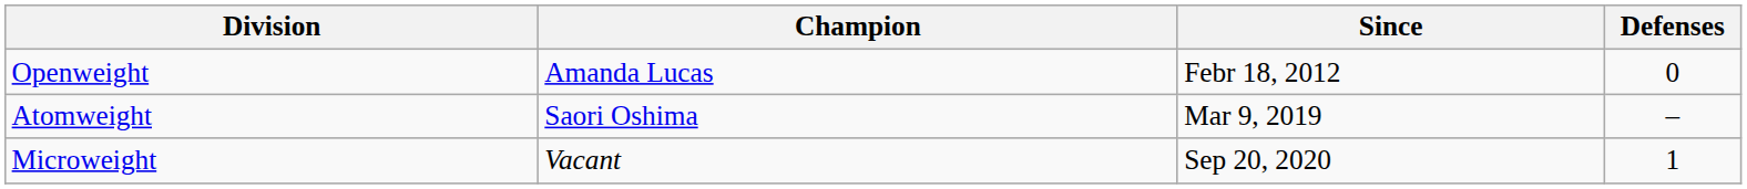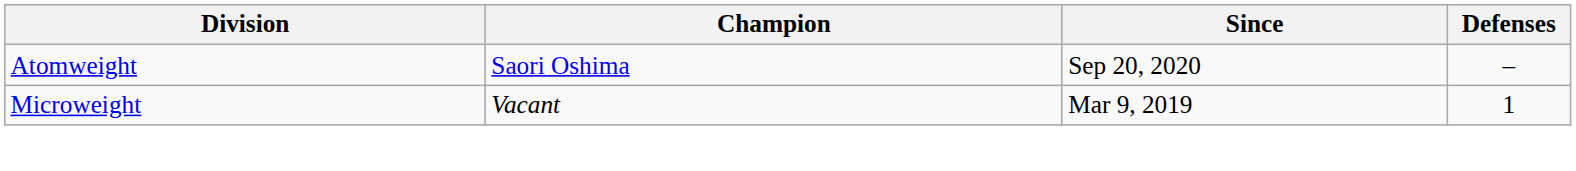- row: Openweight | Amanda Lucas | Febr 18, 2012 | 0
Atomweight | Since: Mar 9, 2019 -> Sep 20, 2020
Microweight | Since: Sep 20, 2020 -> Mar 9, 2019
